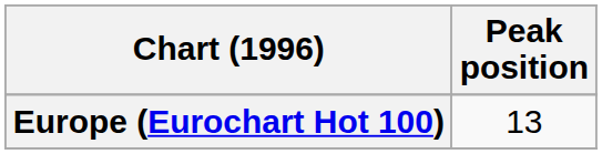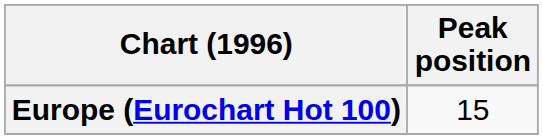Europe (Eurochart Hot 100) | Peak position: 13 -> 15
